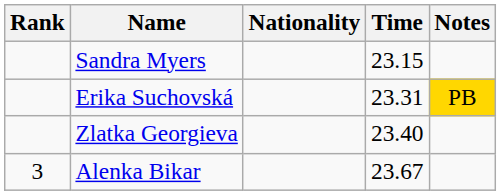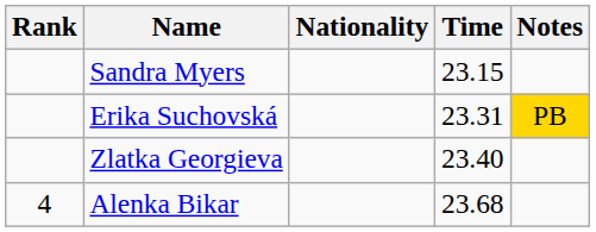Alenka Bikar | Rank: 3 -> 4
Alenka Bikar | Time: 23.67 -> 23.68
